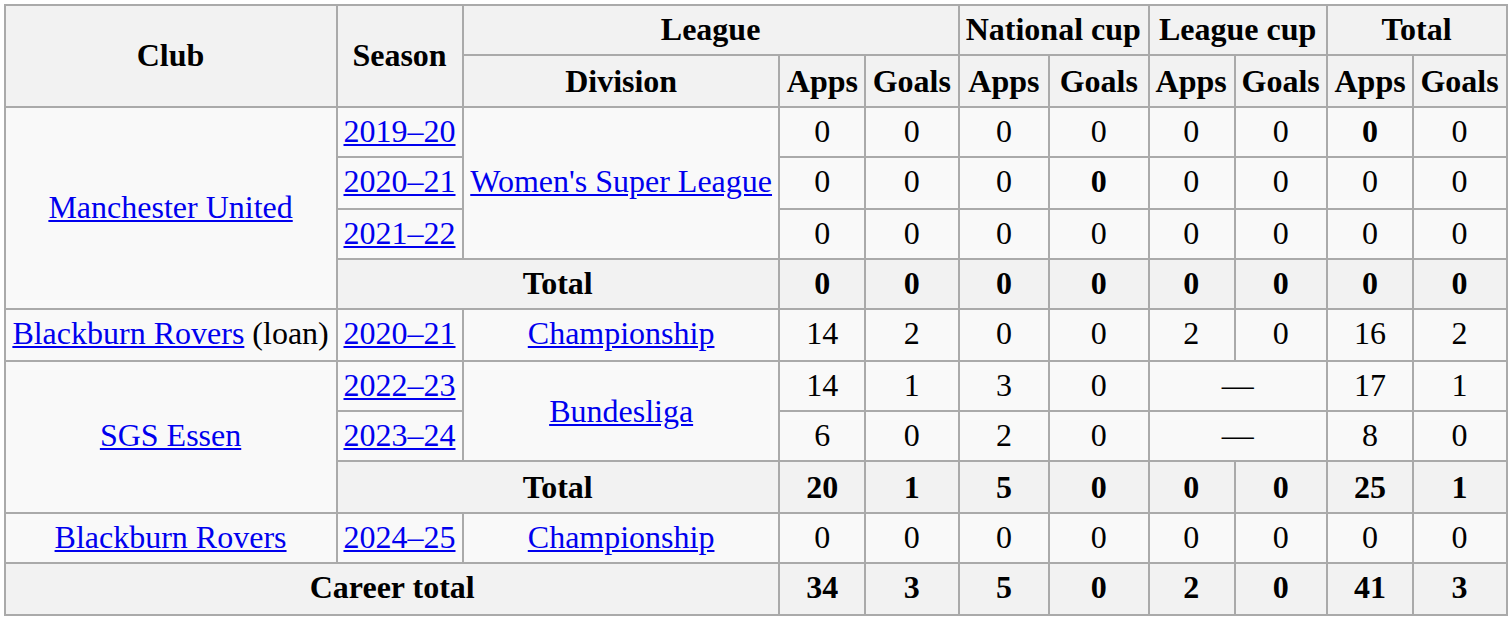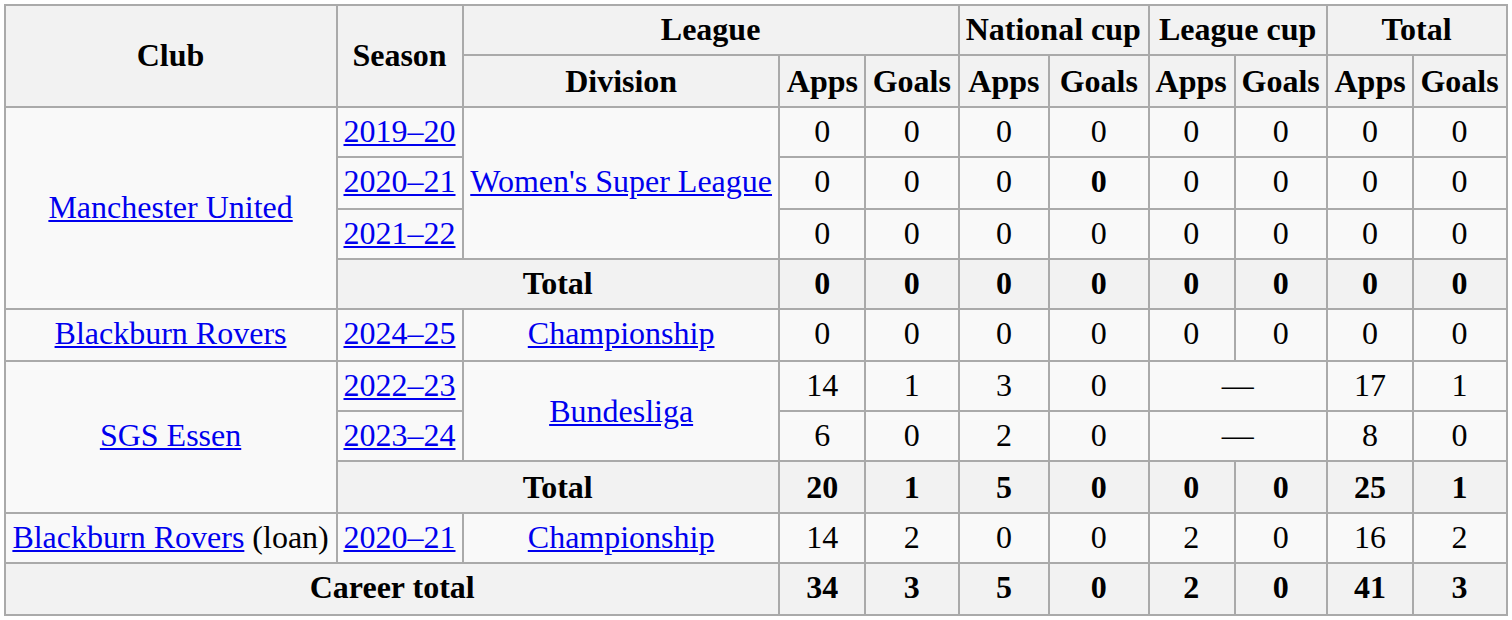2019–20 | Total / Apps: bold -> normal
rows swapped: Blackburn Rovers (loan) / 2020–21 <-> 2024–25
